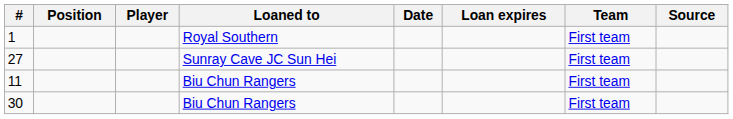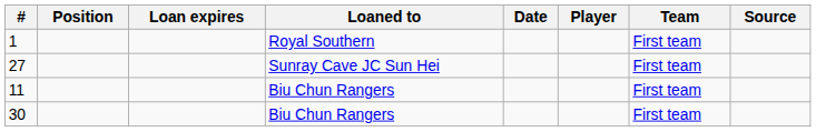columns swapped: Player <-> Loan expires
